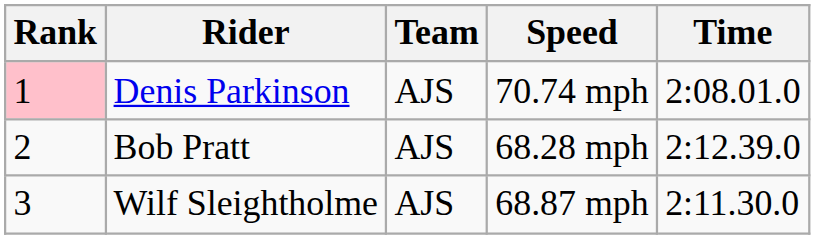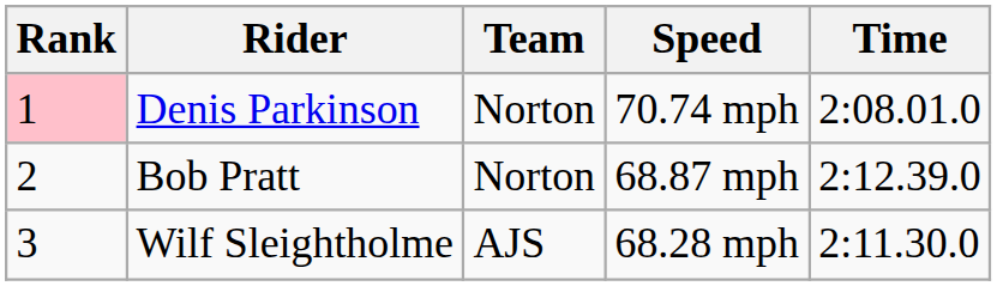Denis Parkinson | Team: AJS -> Norton
Bob Pratt | Team: AJS -> Norton
Bob Pratt | Speed: 68.28 mph -> 68.87 mph
Wilf Sleightholme | Speed: 68.87 mph -> 68.28 mph
